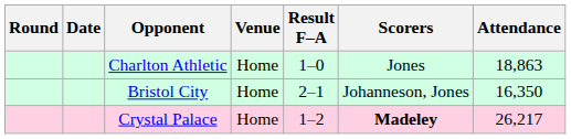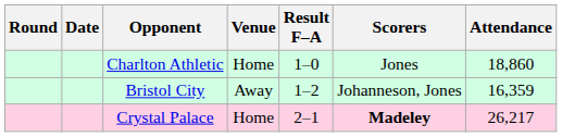Charlton Athletic | Attendance: 18,863 -> 18,860
Bristol City | Venue: Home -> Away
Bristol City | Result F–A: 2–1 -> 1–2
Bristol City | Attendance: 16,350 -> 16,359
Crystal Palace | Result F–A: 1–2 -> 2–1
